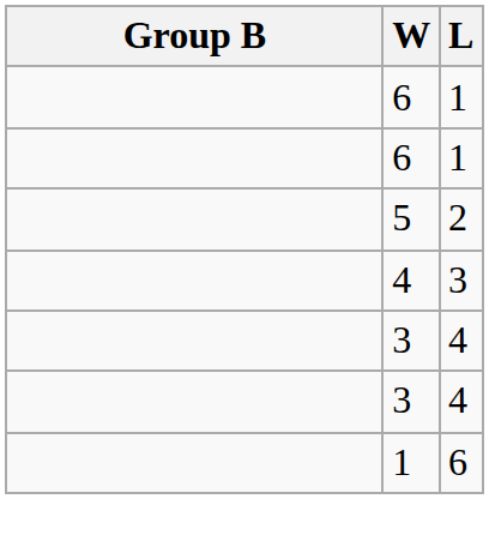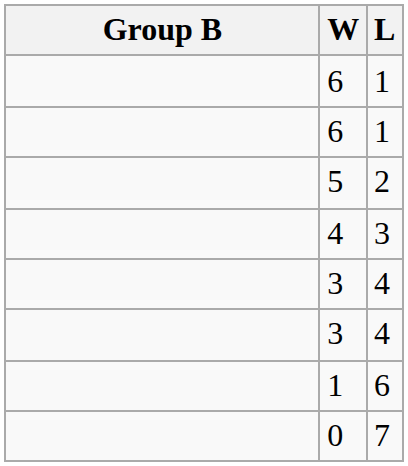+ row: 0 | 7
